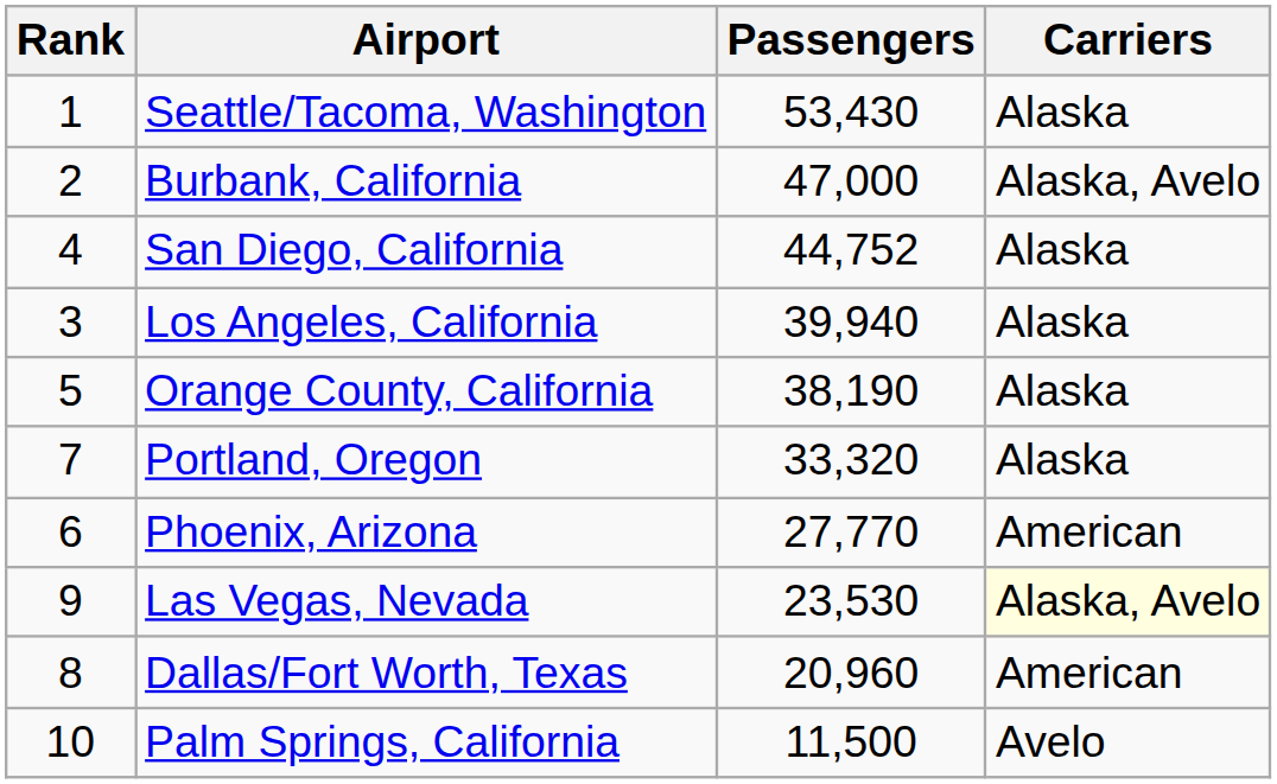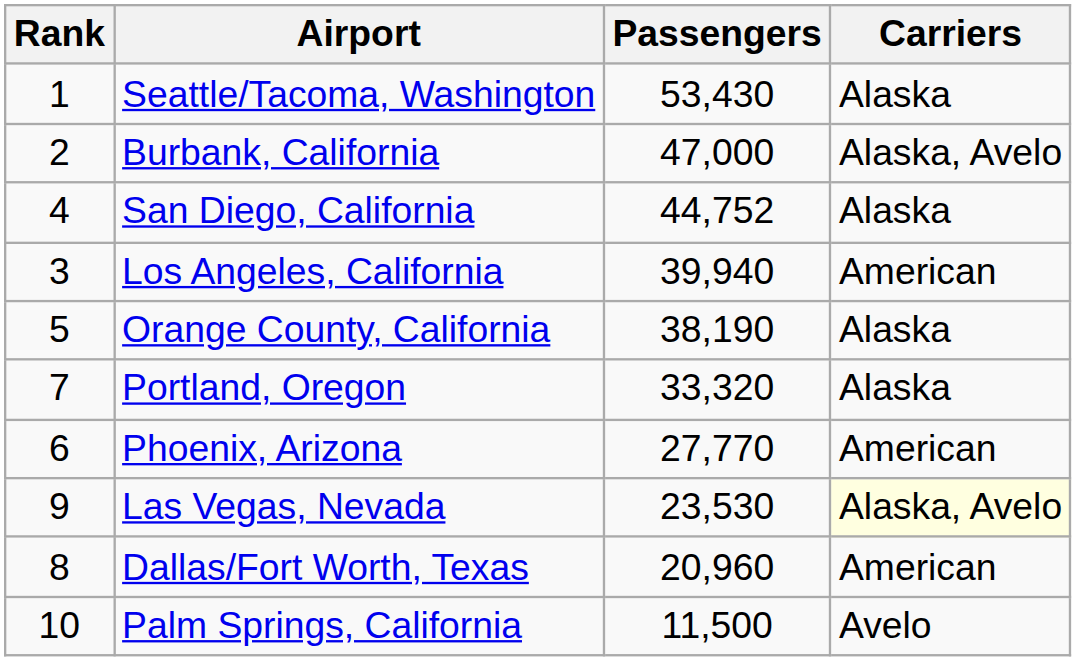Los Angeles, California | Carriers: Alaska -> American
